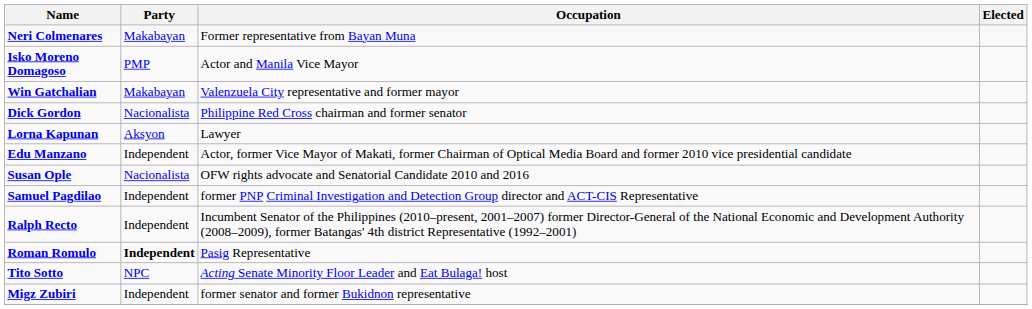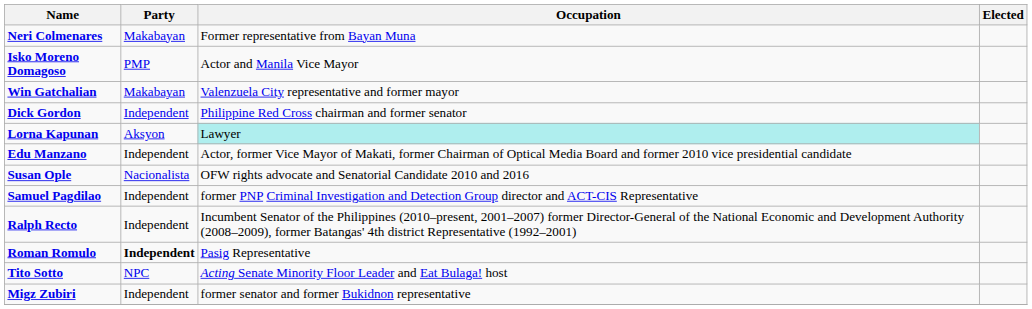Dick Gordon | Party: Nacionalista -> Independent
Lorna Kapunan | Occupation: no background -> paleturquoise background
